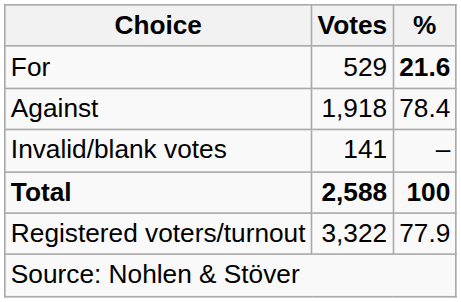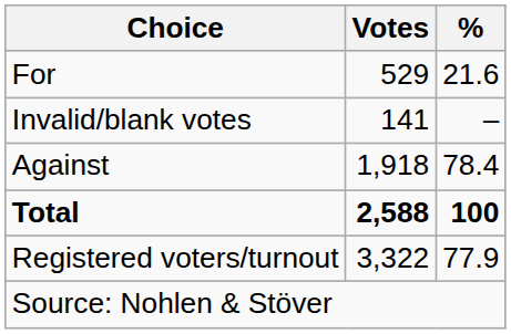For | %: bold -> normal
rows swapped: Against <-> Invalid/blank votes
